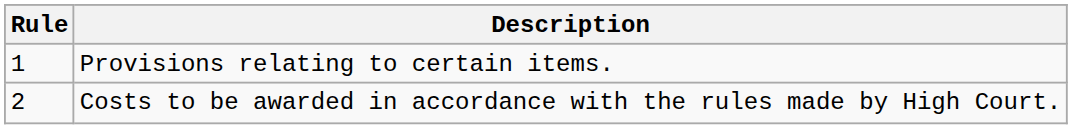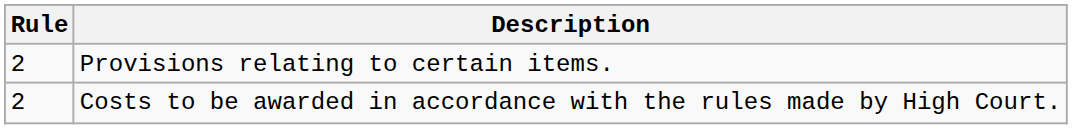Provisions relating to certain items. | Rule: 1 -> 2
